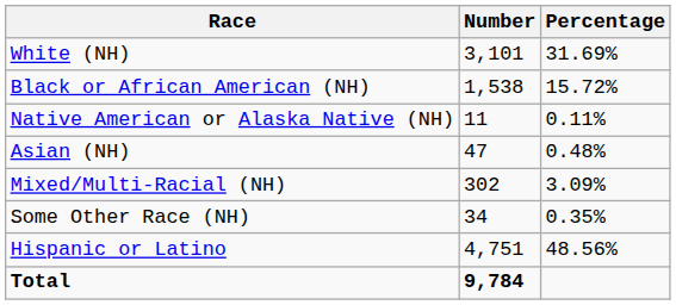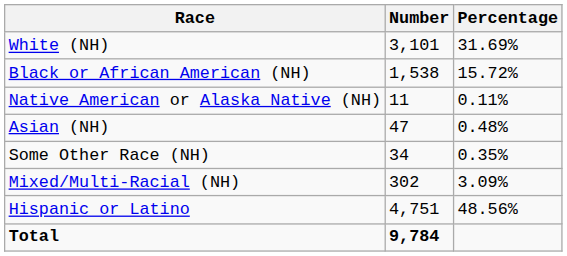rows swapped: Some Other Race (NH) <-> Mixed/Multi-Racial (NH)
